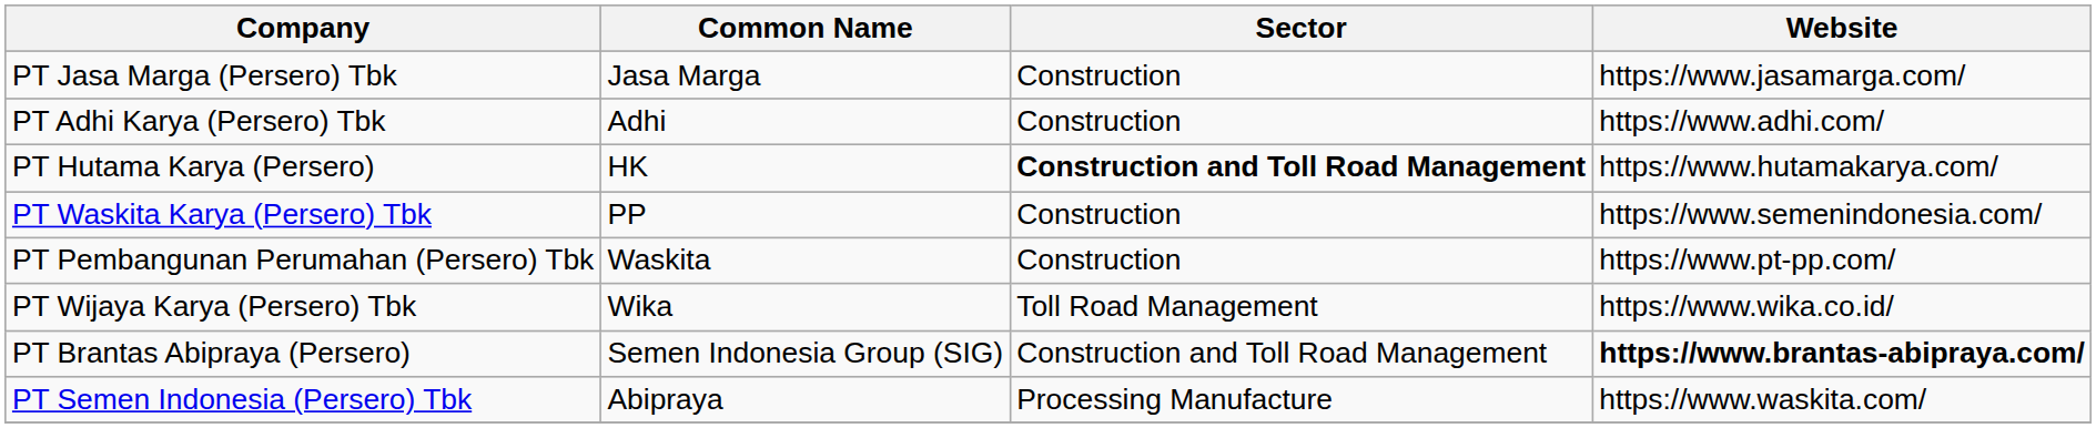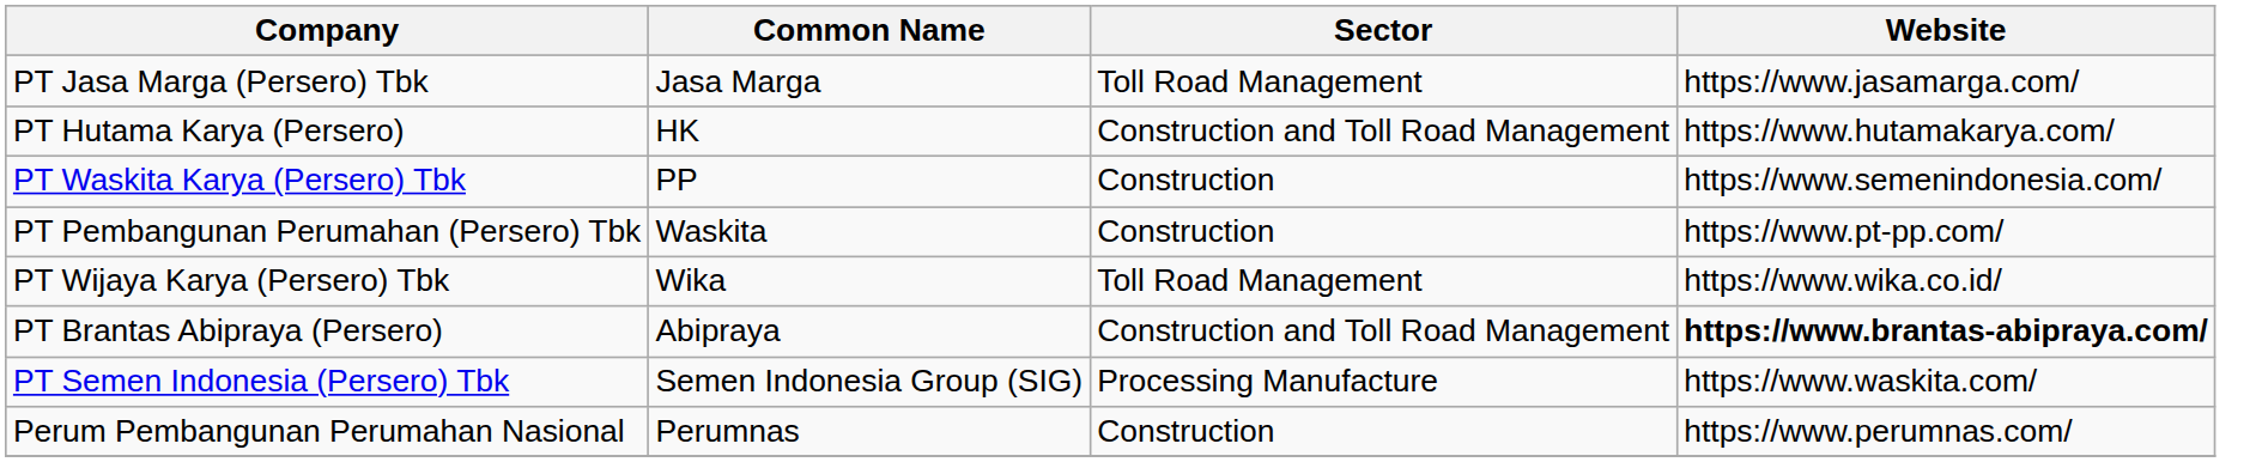PT Jasa Marga (Persero) Tbk | Sector: Construction -> Toll Road Management
- row: PT Adhi Karya (Persero) Tbk | Adhi | Construction | https://www.adhi.com/
PT Hutama Karya (Persero) | Sector: bold -> normal
PT Brantas Abipraya (Persero) | Common Name: Semen Indonesia Group (SIG) -> Abipraya
PT Semen Indonesia (Persero) Tbk | Common Name: Abipraya -> Semen Indonesia Group (SIG)
+ row: Perum Pembangunan Perumahan Nasional | Perumnas | Construction | https://www.perumnas.com/
